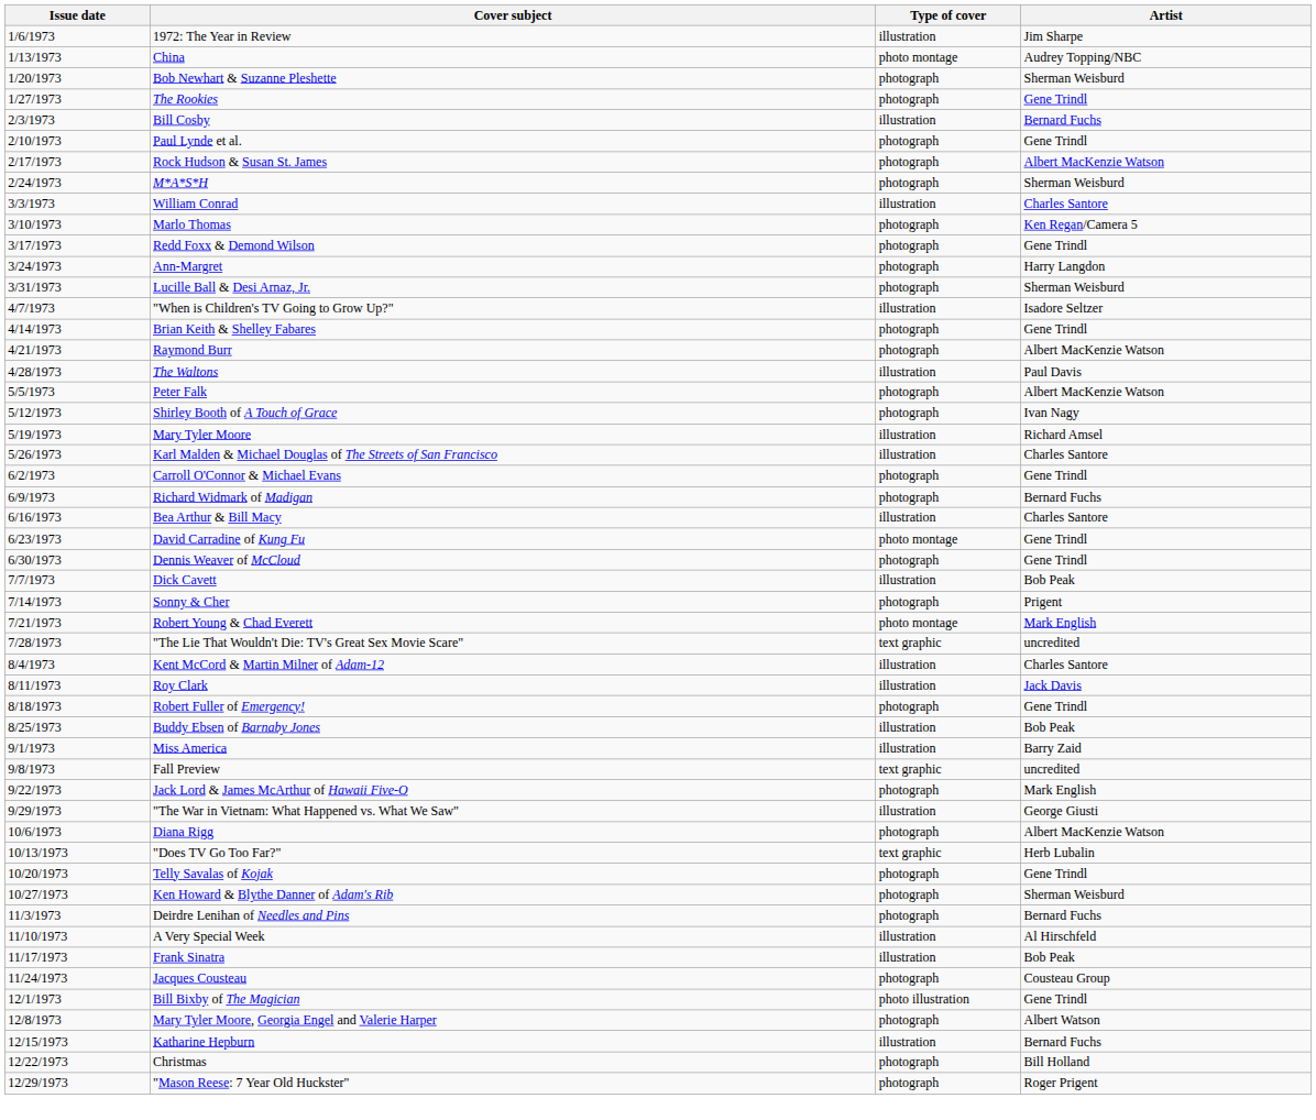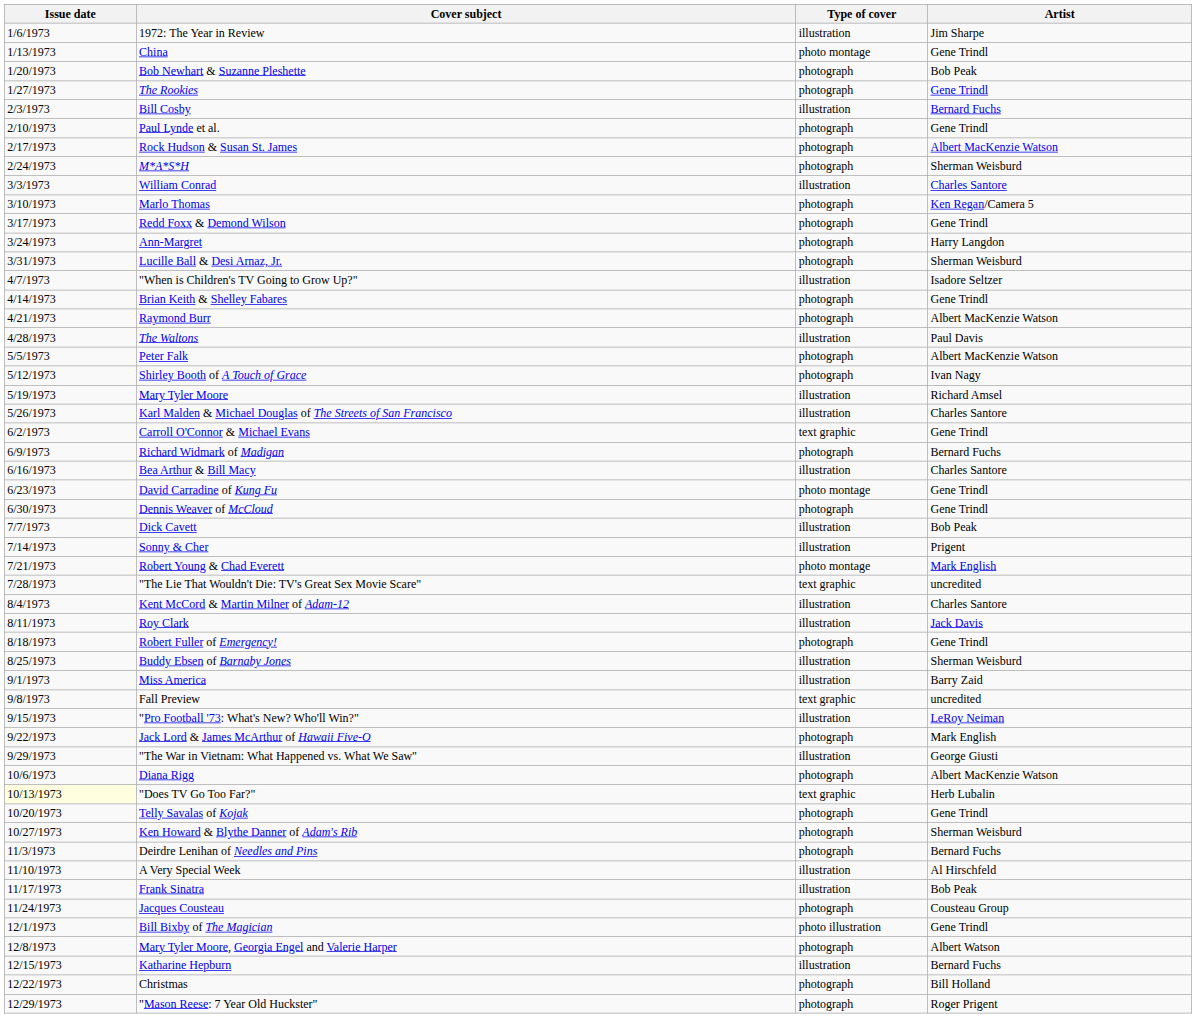China | Artist: Audrey Topping/NBC -> Gene Trindl
Bob Newhart & Suzanne Pleshette | Artist: Sherman Weisburd -> Bob Peak
Carroll O'Connor & Michael Evans | Type of cover: photograph -> text graphic
Sonny & Cher | Type of cover: photograph -> illustration
Buddy Ebsen of Barnaby Jones | Artist: Bob Peak -> Sherman Weisburd
+ row: 9/15/1973 | "Pro Football '73: What's New? Who'll Win?" | illustration | LeRoy Neiman
"Does TV Go Too Far?" | Issue date: no background -> lightyellow background
